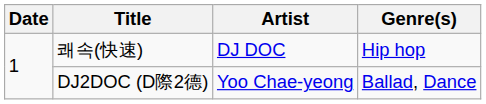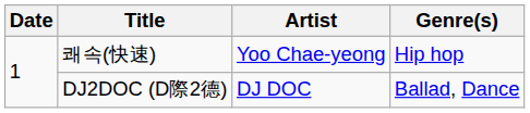쾌속(快速) | Artist: DJ DOC -> Yoo Chae-yeong
DJ2DOC (D際2德) | Artist: Yoo Chae-yeong -> DJ DOC
